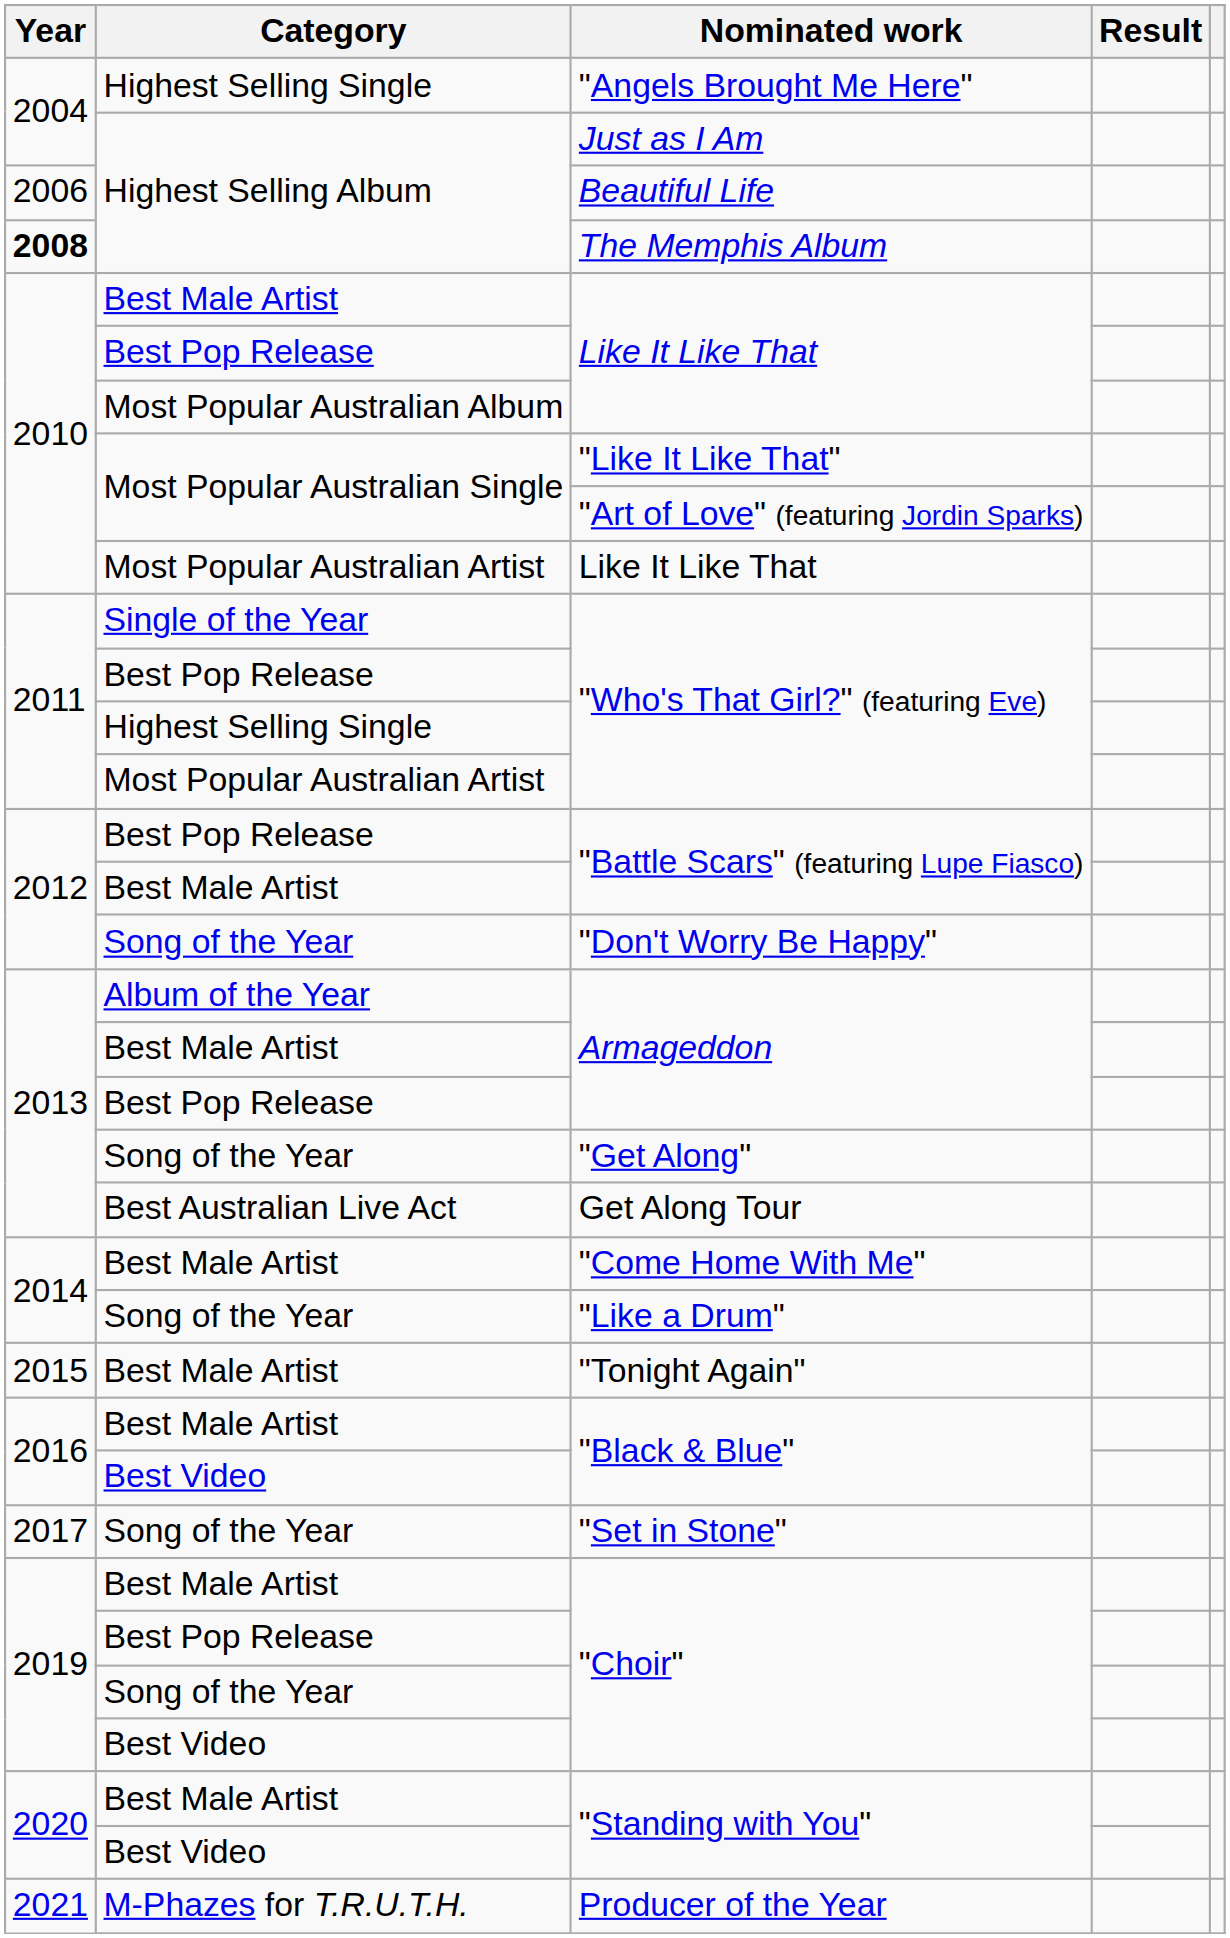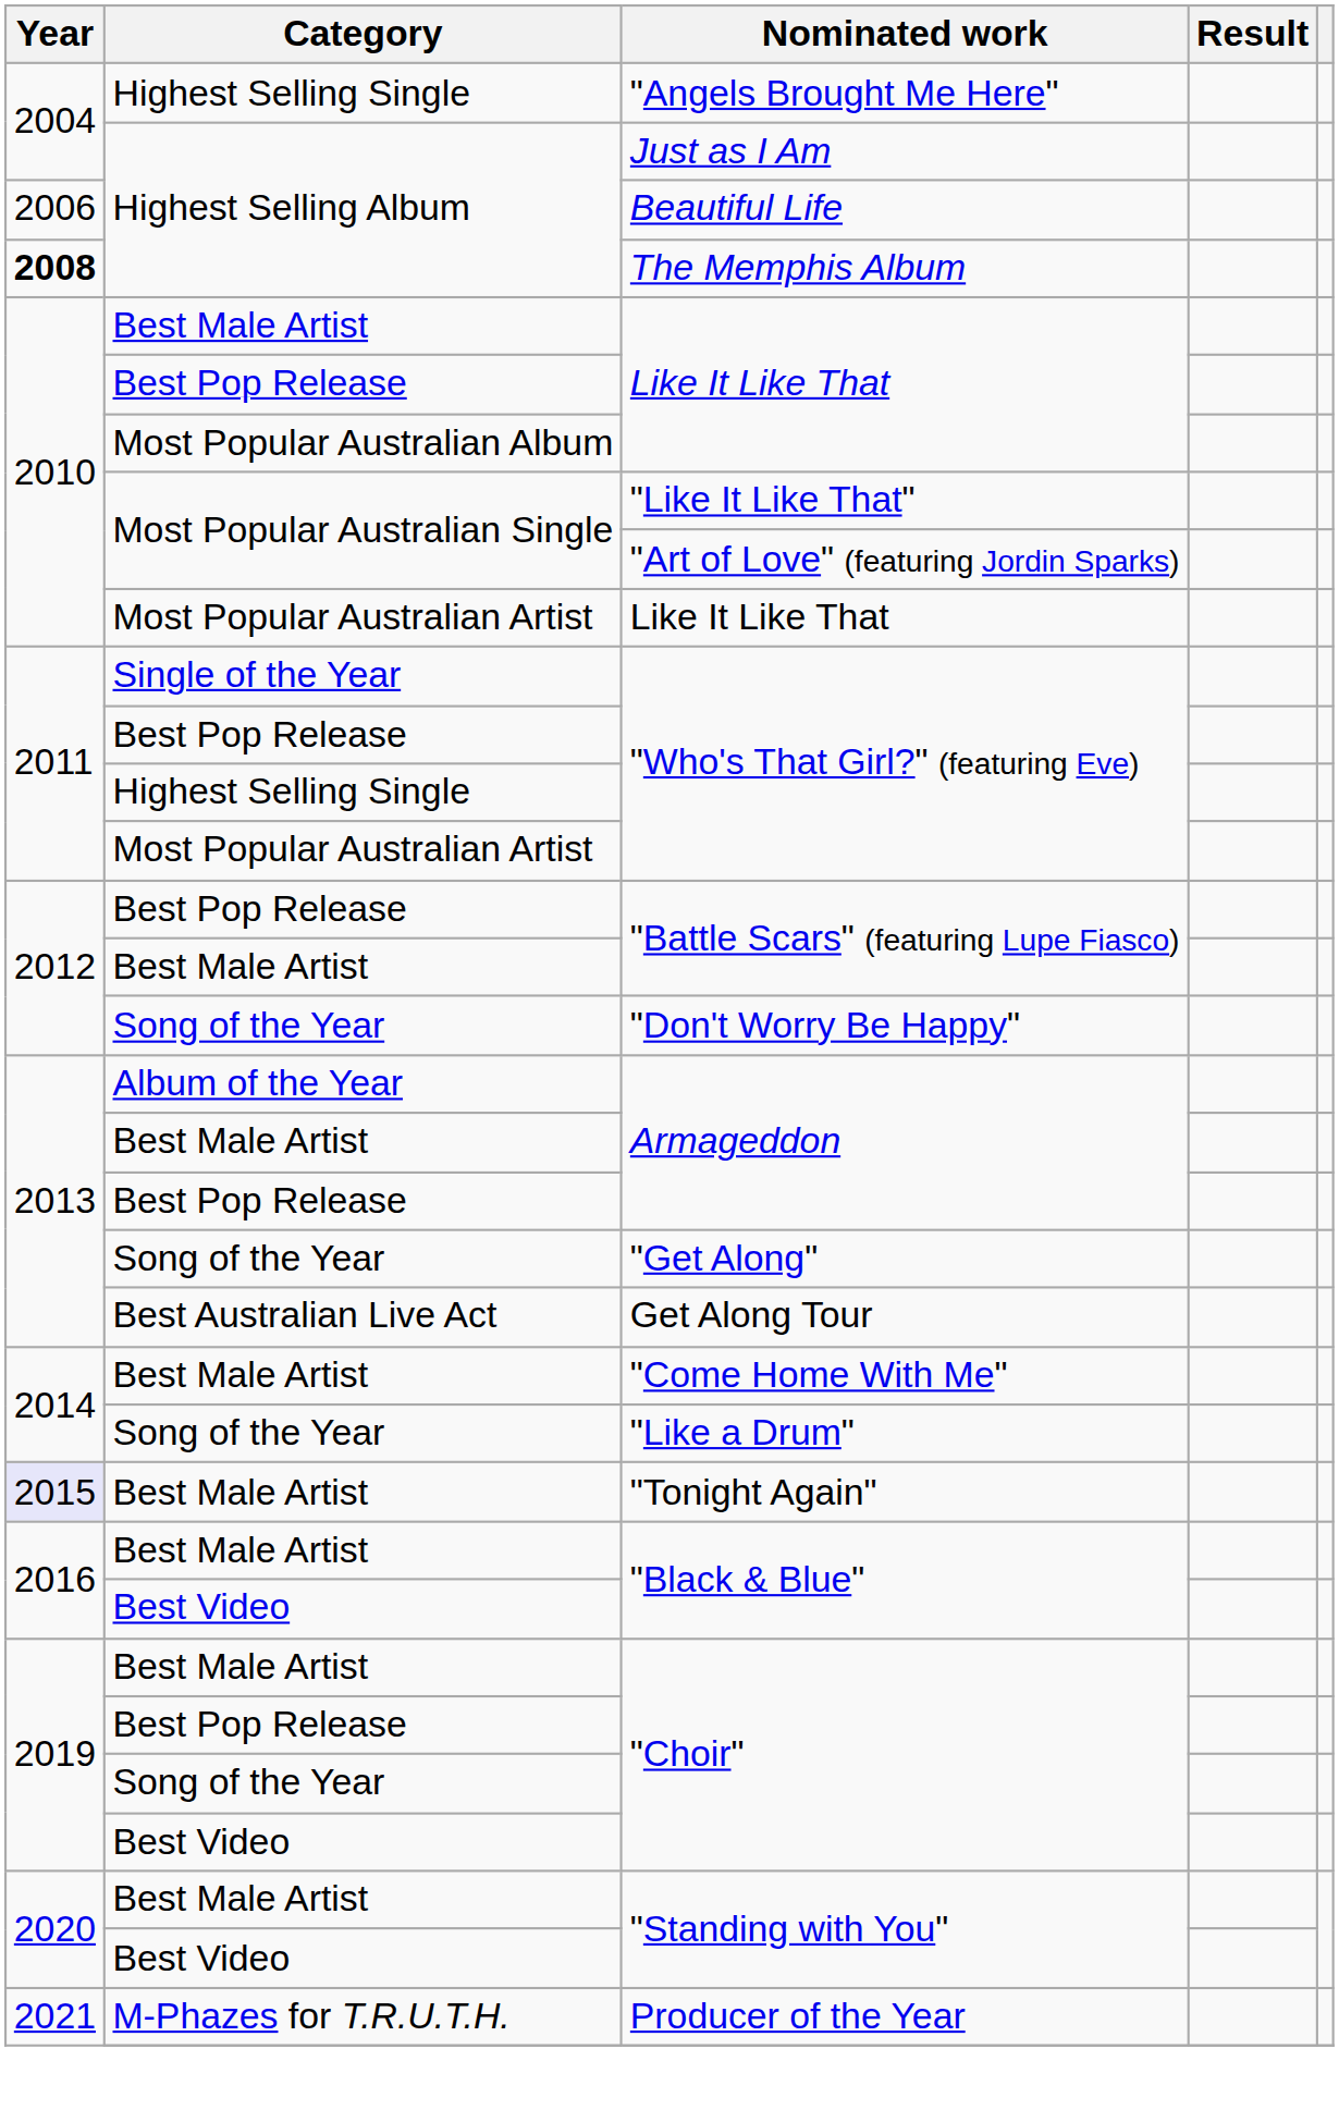"Tonight Again" | Year: no background -> lavender background
- row: 2017 | Song of the Year | "Set in Stone"
